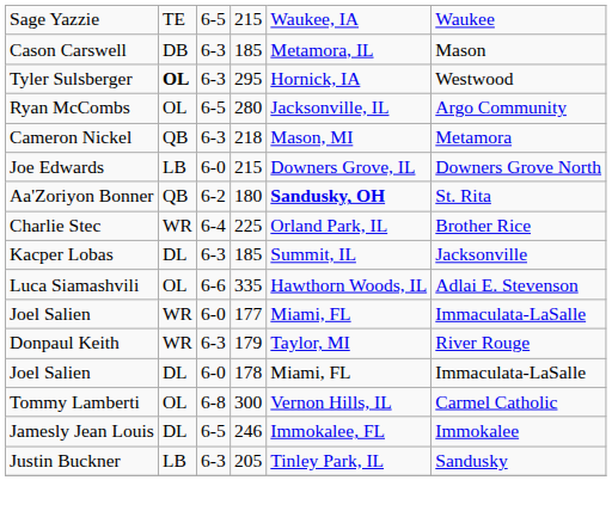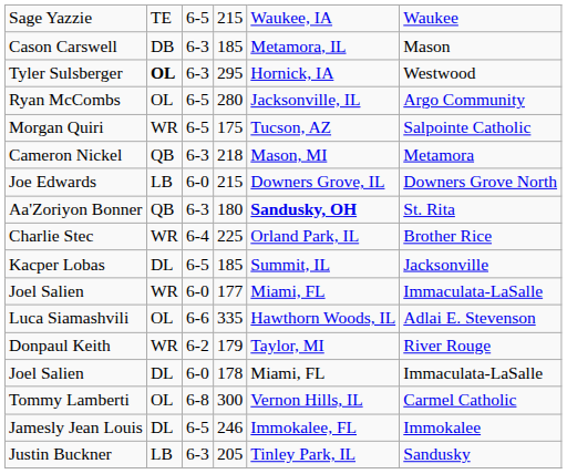+ row: Morgan Quiri | WR | 6-5 | 175 | Tucson, AZ | Salpointe Catholic
Aa'Zoriyon Bonner | column 3: 6-2 -> 6-3
Kacper Lobas | column 3: 6-3 -> 6-5
rows swapped: Joel Salien / 177 <-> Luca Siamashvili
Donpaul Keith | column 3: 6-3 -> 6-2
